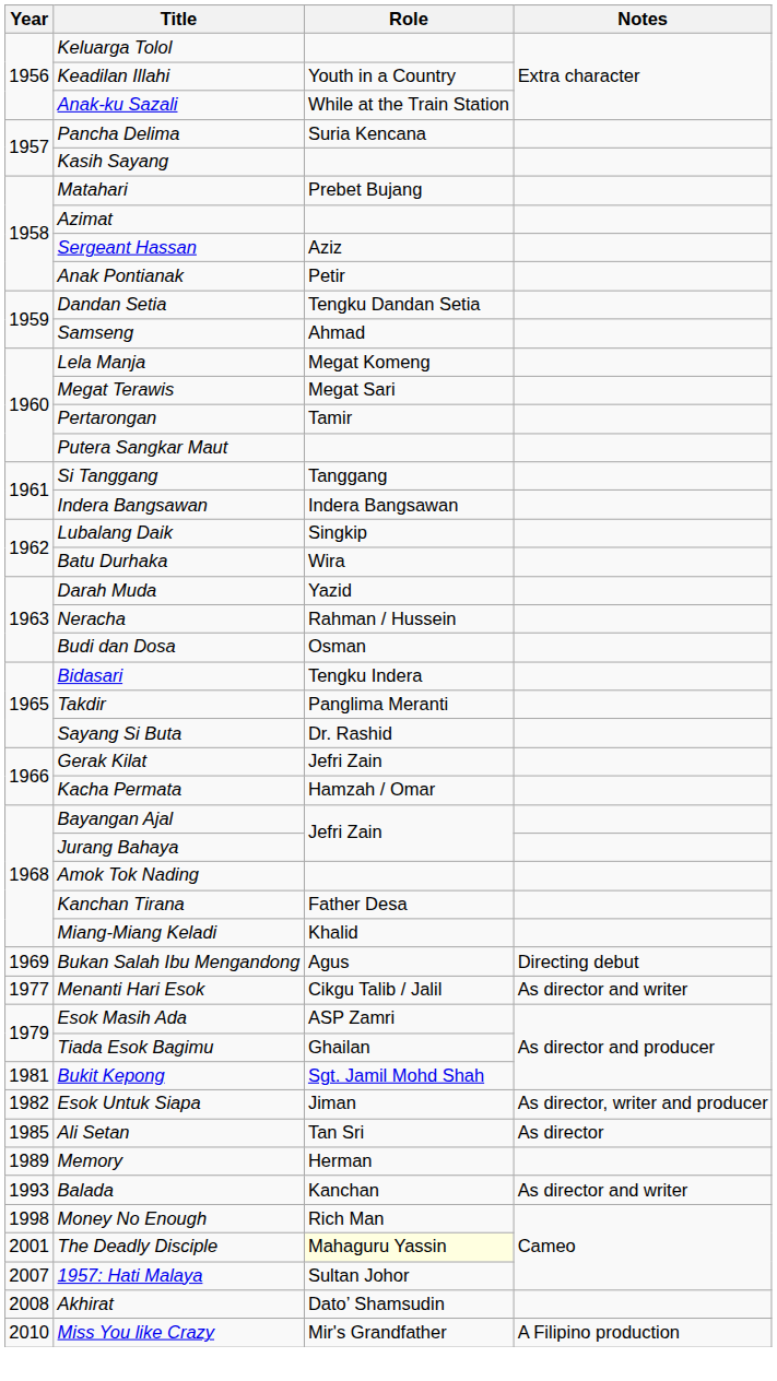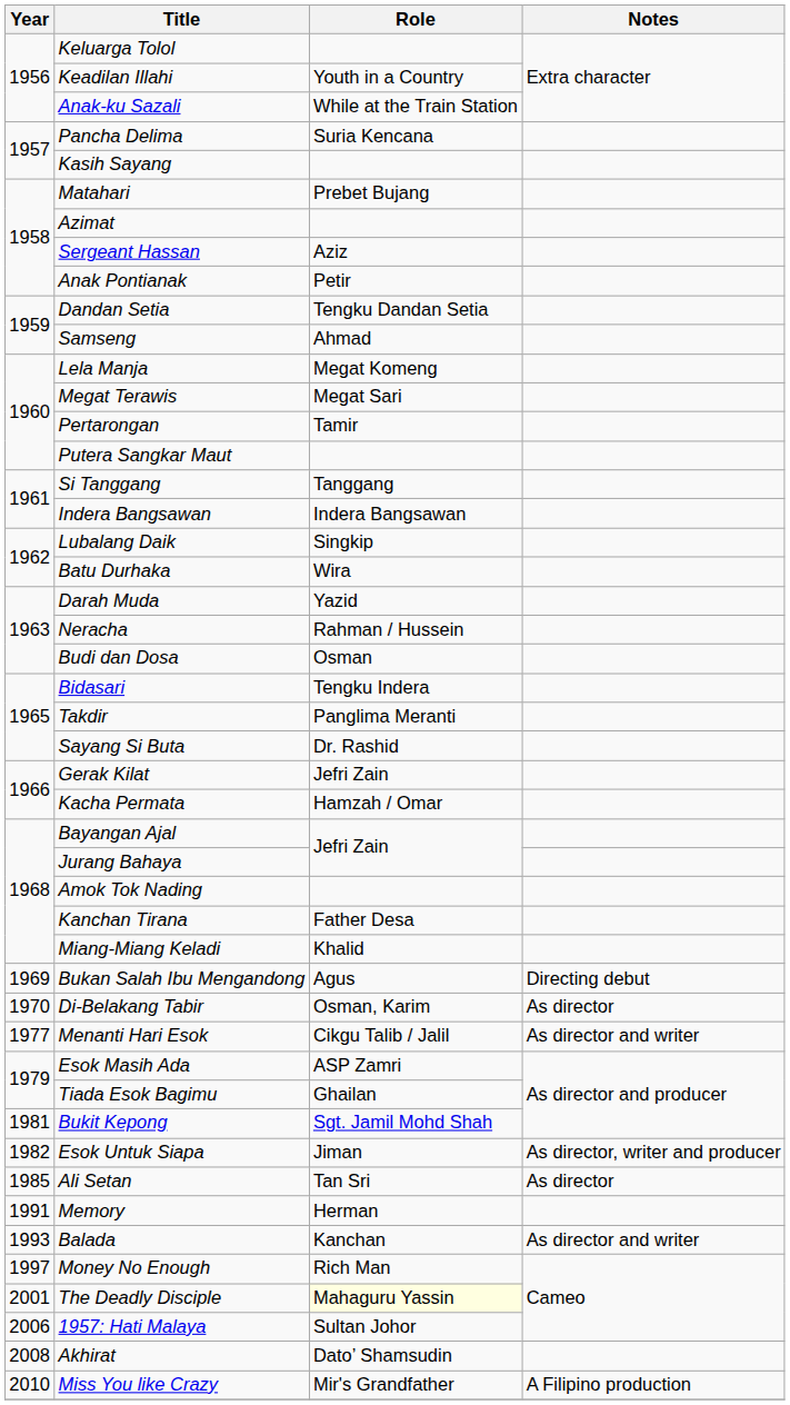+ row: 1970 | Di-Belakang Tabir | Osman, Karim | As director
Memory | Year: 1989 -> 1991
Money No Enough | Year: 1998 -> 1997
1957: Hati Malaya | Year: 2007 -> 2006
